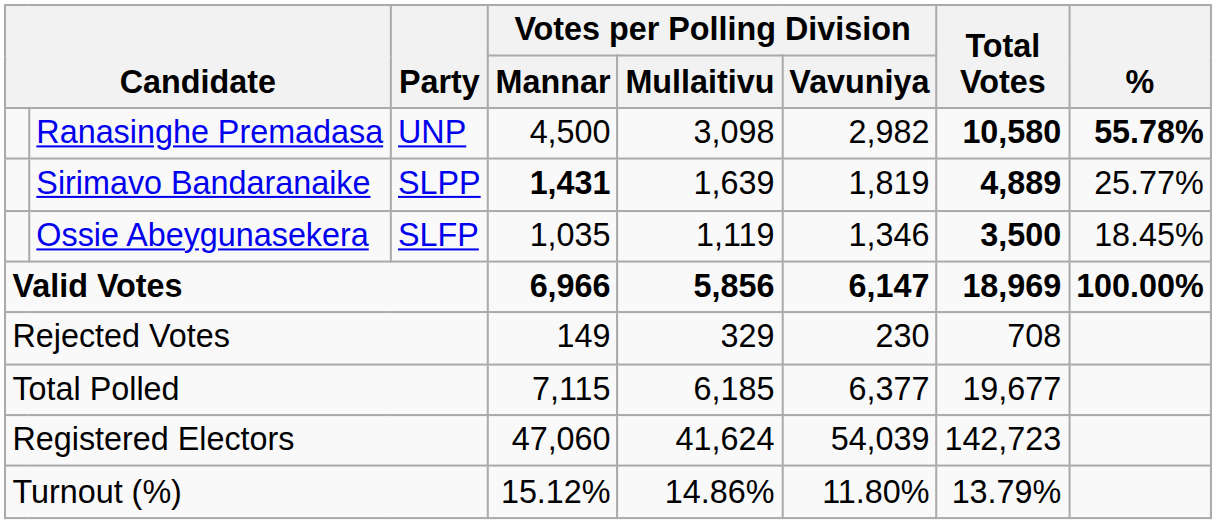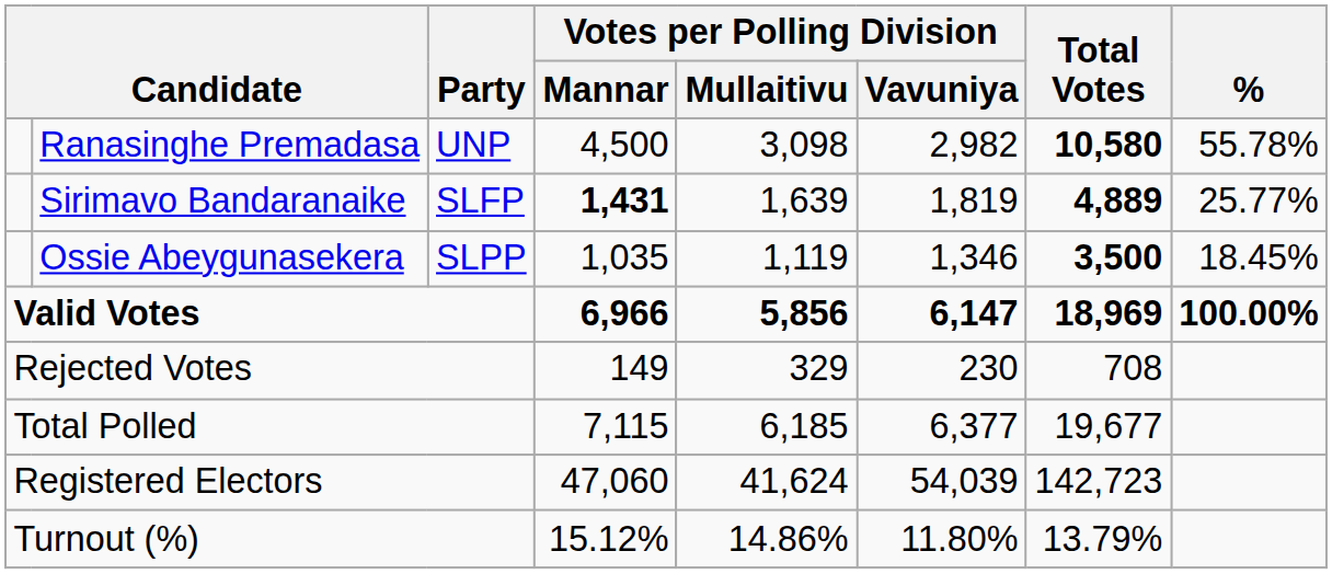Ranasinghe Premadasa | %: bold -> normal
Sirimavo Bandaranaike | Party: SLPP -> SLFP
Ossie Abeygunasekera | Party: SLFP -> SLPP
